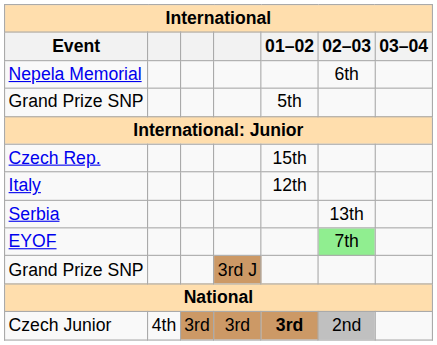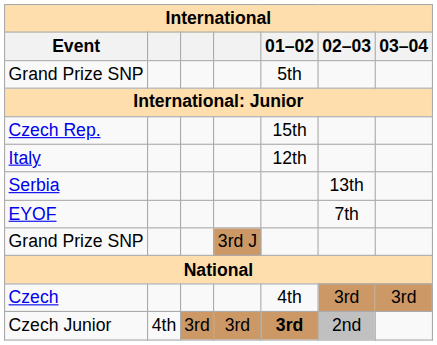- row: Nepela Memorial | 6th
EYOF | 02–03: lightgreen background -> no background
+ row: Czech | 4th | 3rd | 3rd
